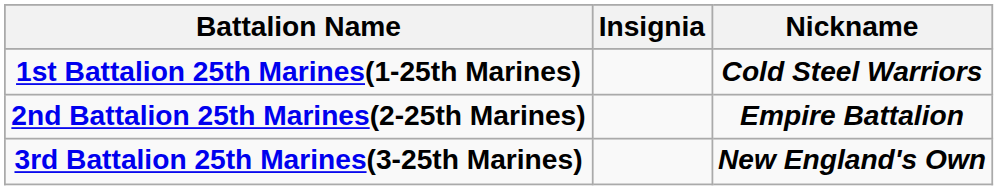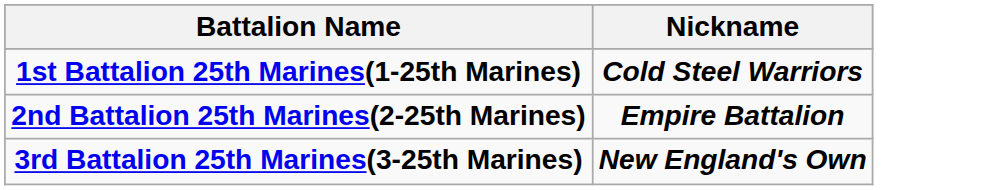- column: Insignia
